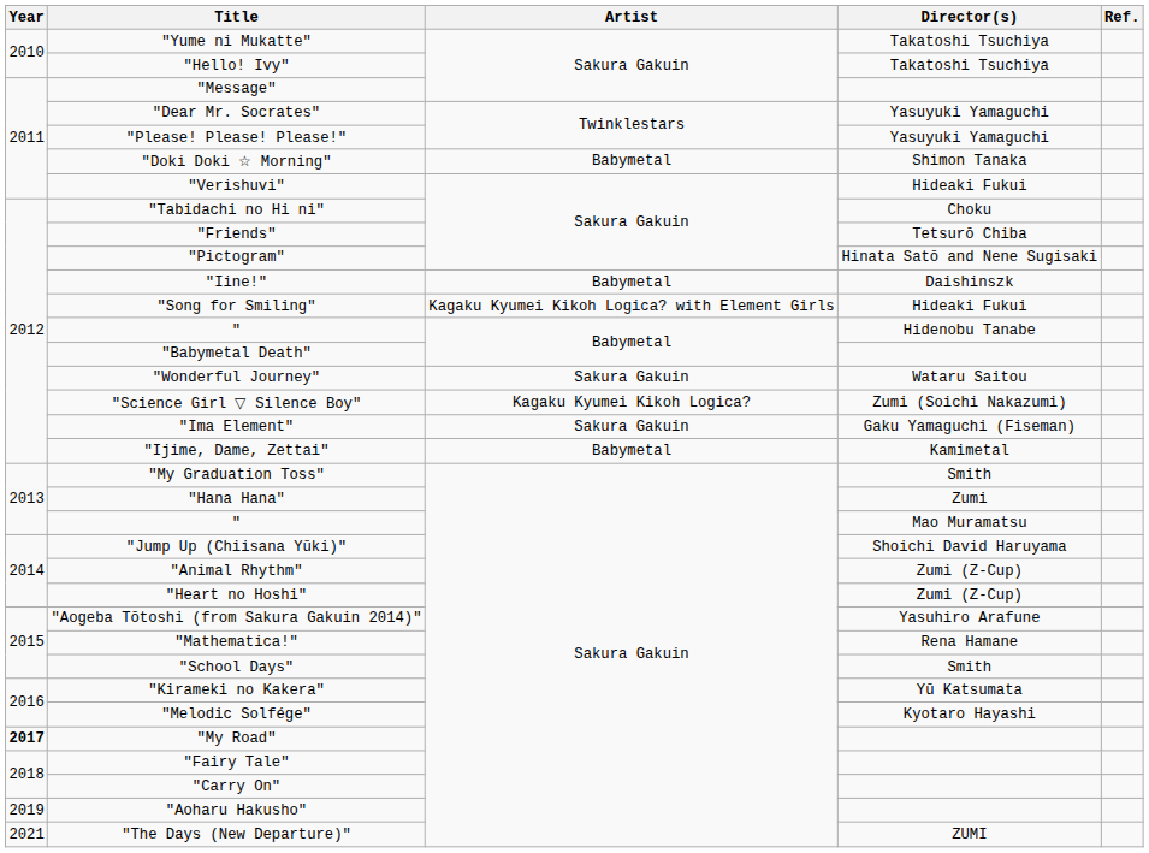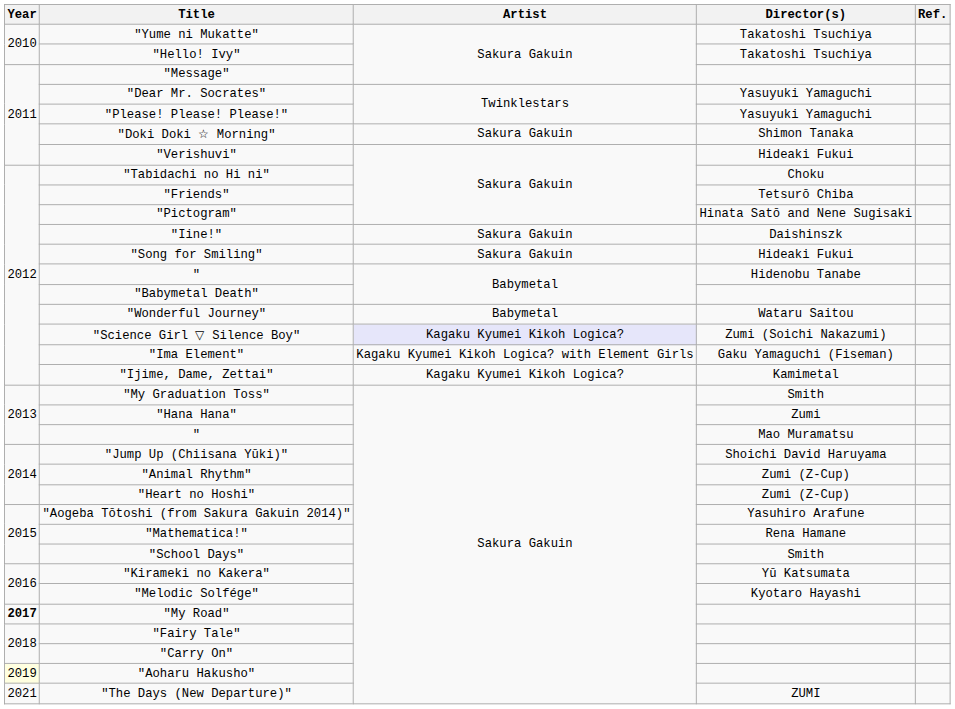"Doki Doki ☆ Morning" | Artist: Babymetal -> Sakura Gakuin
"Iine!" | Artist: Babymetal -> Sakura Gakuin
"Song for Smiling" | Artist: Kagaku Kyumei Kikoh Logica? with Element Girls -> Sakura Gakuin
"Wonderful Journey" | Artist: Sakura Gakuin -> Babymetal
"Science Girl ▽ Silence Boy" | Artist: no background -> lavender background
"Ima Element" | Artist: Sakura Gakuin -> Kagaku Kyumei Kikoh Logica? with Element Girls
"Ijime, Dame, Zettai" | Artist: Babymetal -> Kagaku Kyumei Kikoh Logica?
"Aoharu Hakusho" | Year: no background -> lightyellow background
